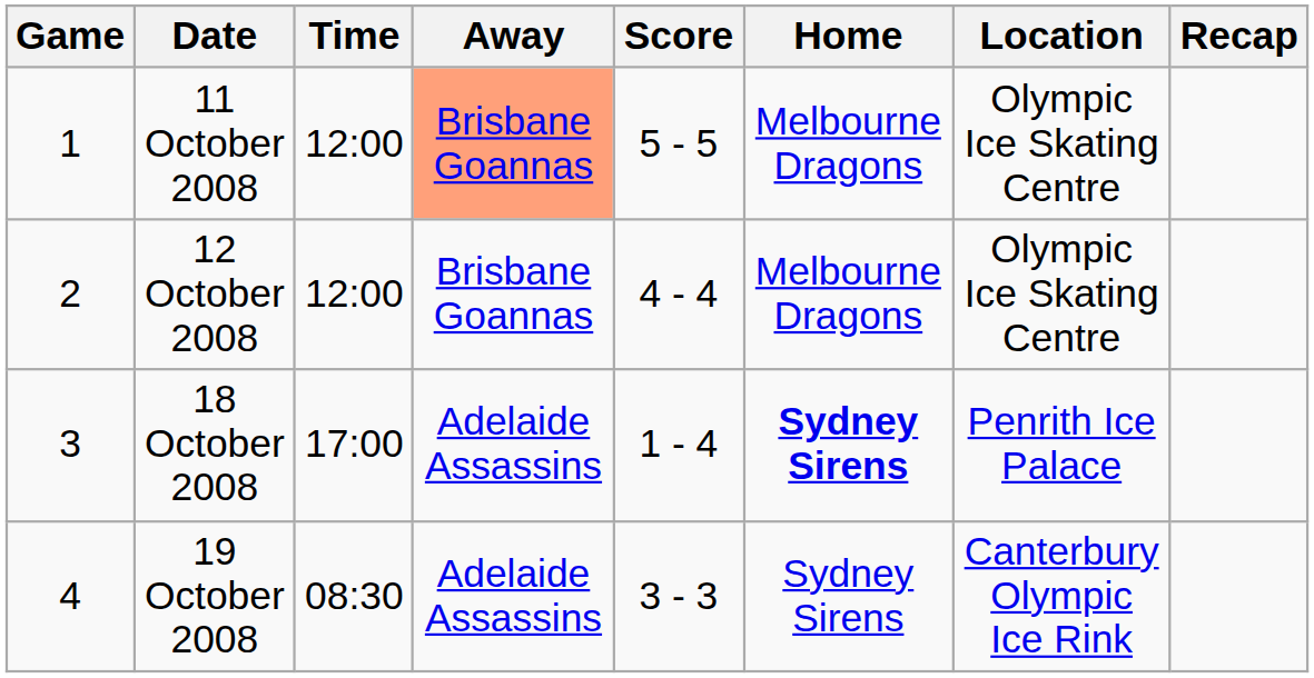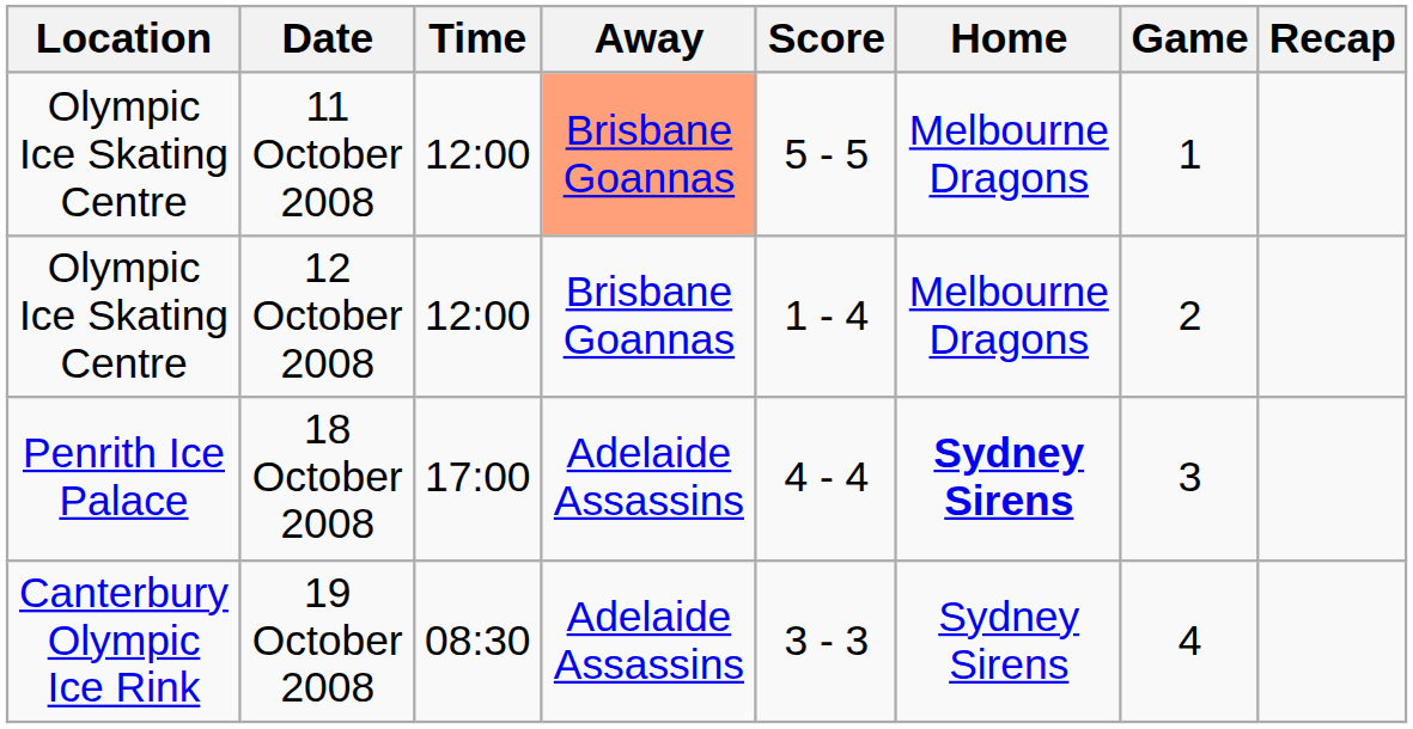columns swapped: Game <-> Location
12 October 2008 | Score: 4 - 4 -> 1 - 4
18 October 2008 | Score: 1 - 4 -> 4 - 4
